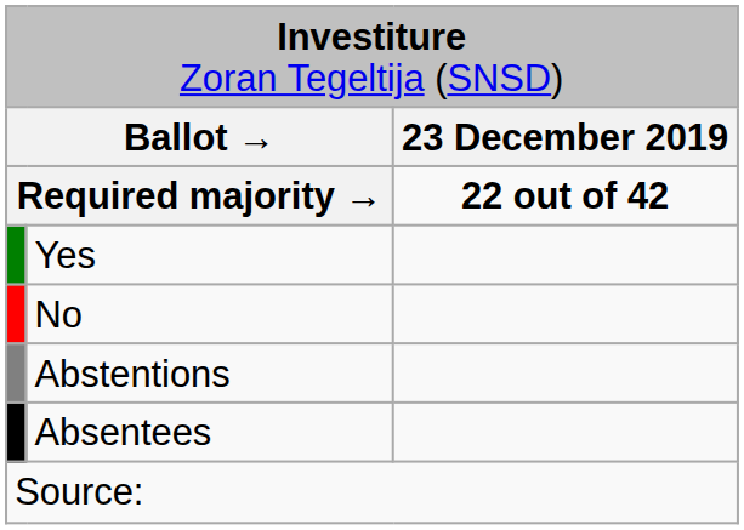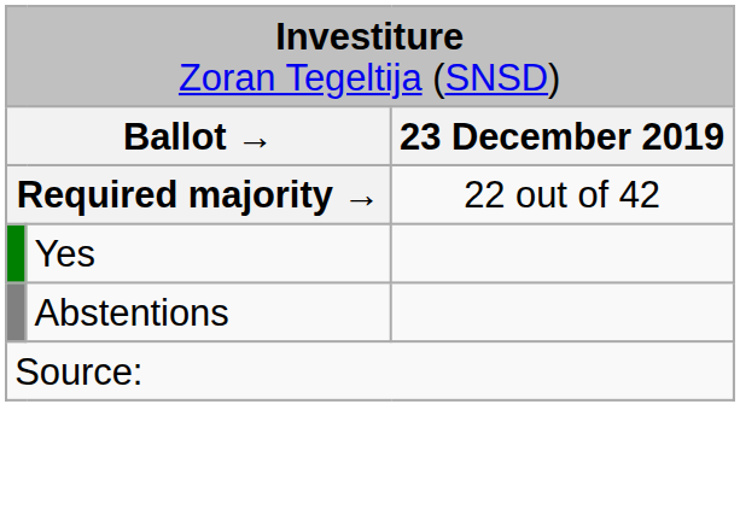Required majority → | column 3: bold -> normal
- row: No
- row: Absentees
